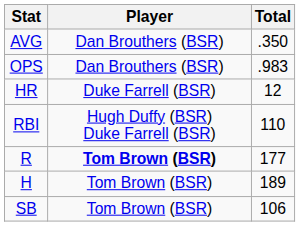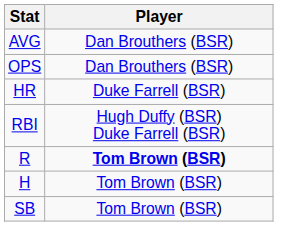- column: Total | .350 | .983 | 12 | 110 | 177 | 189 | 106
